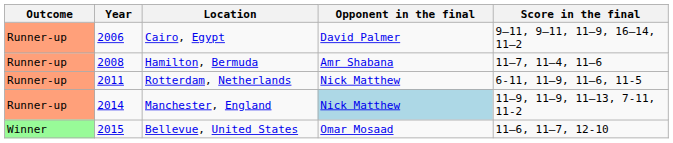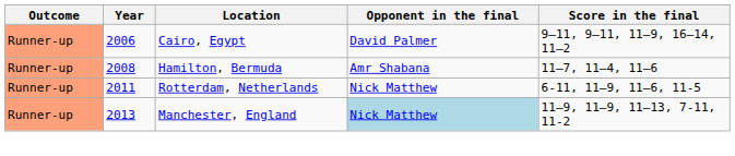Manchester, England | Year: 2014 -> 2013
- row: Winner | 2015 | Bellevue, United States | Omar Mosaad | 11–6, 11–7, 12-10
